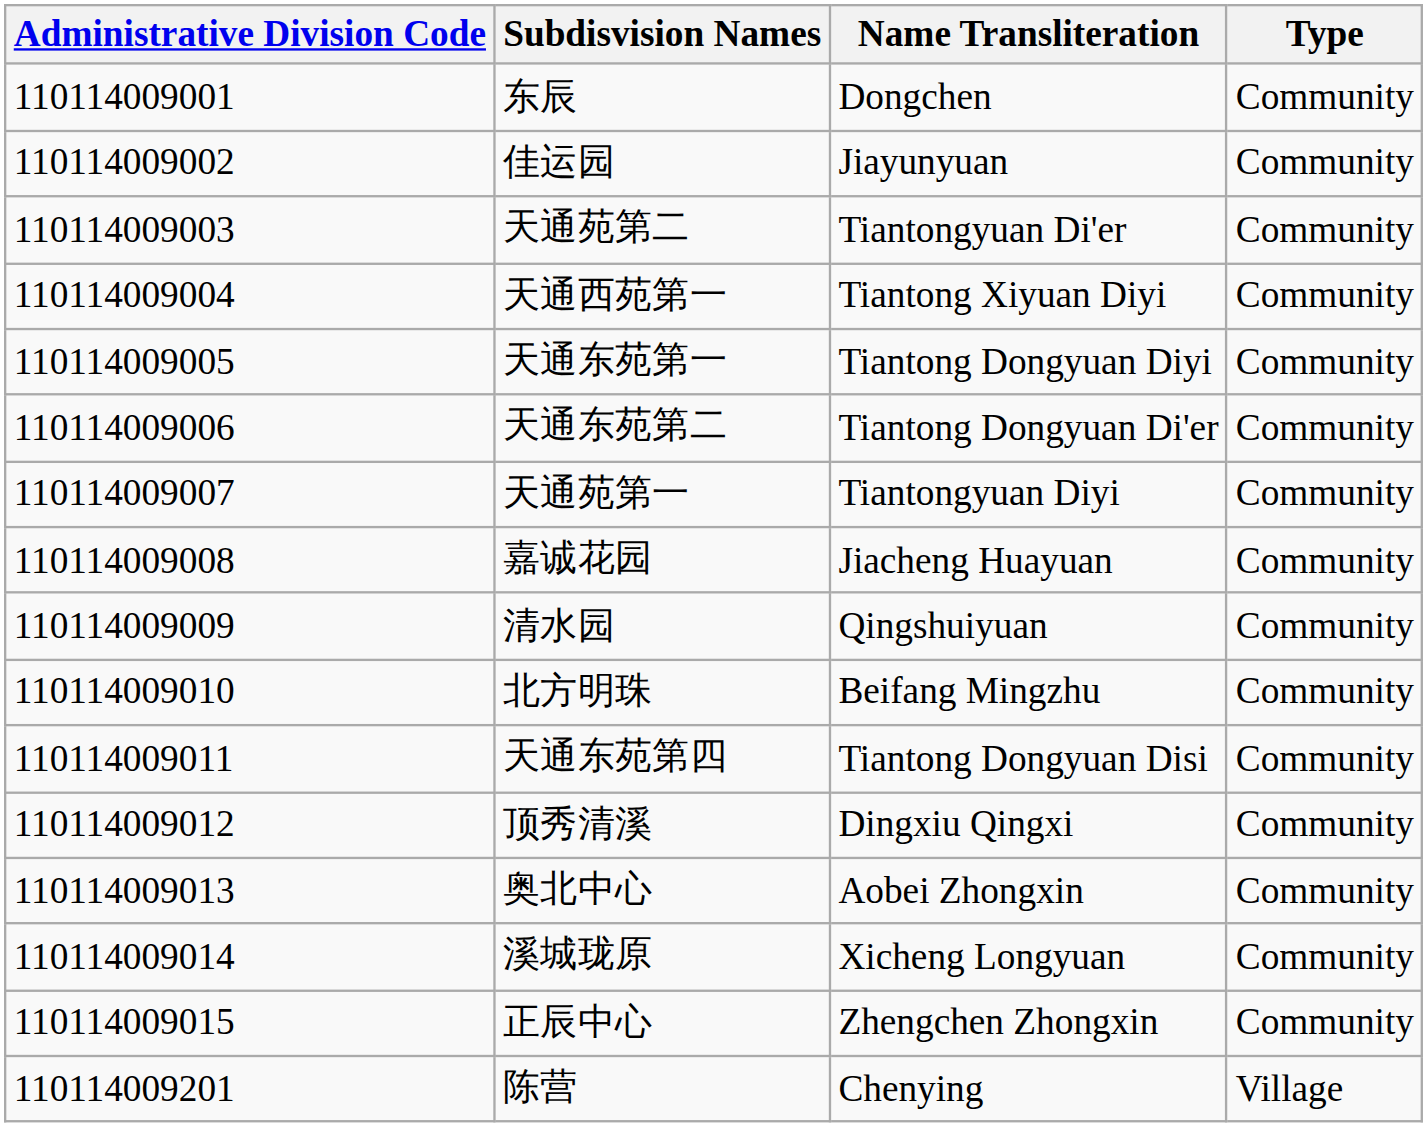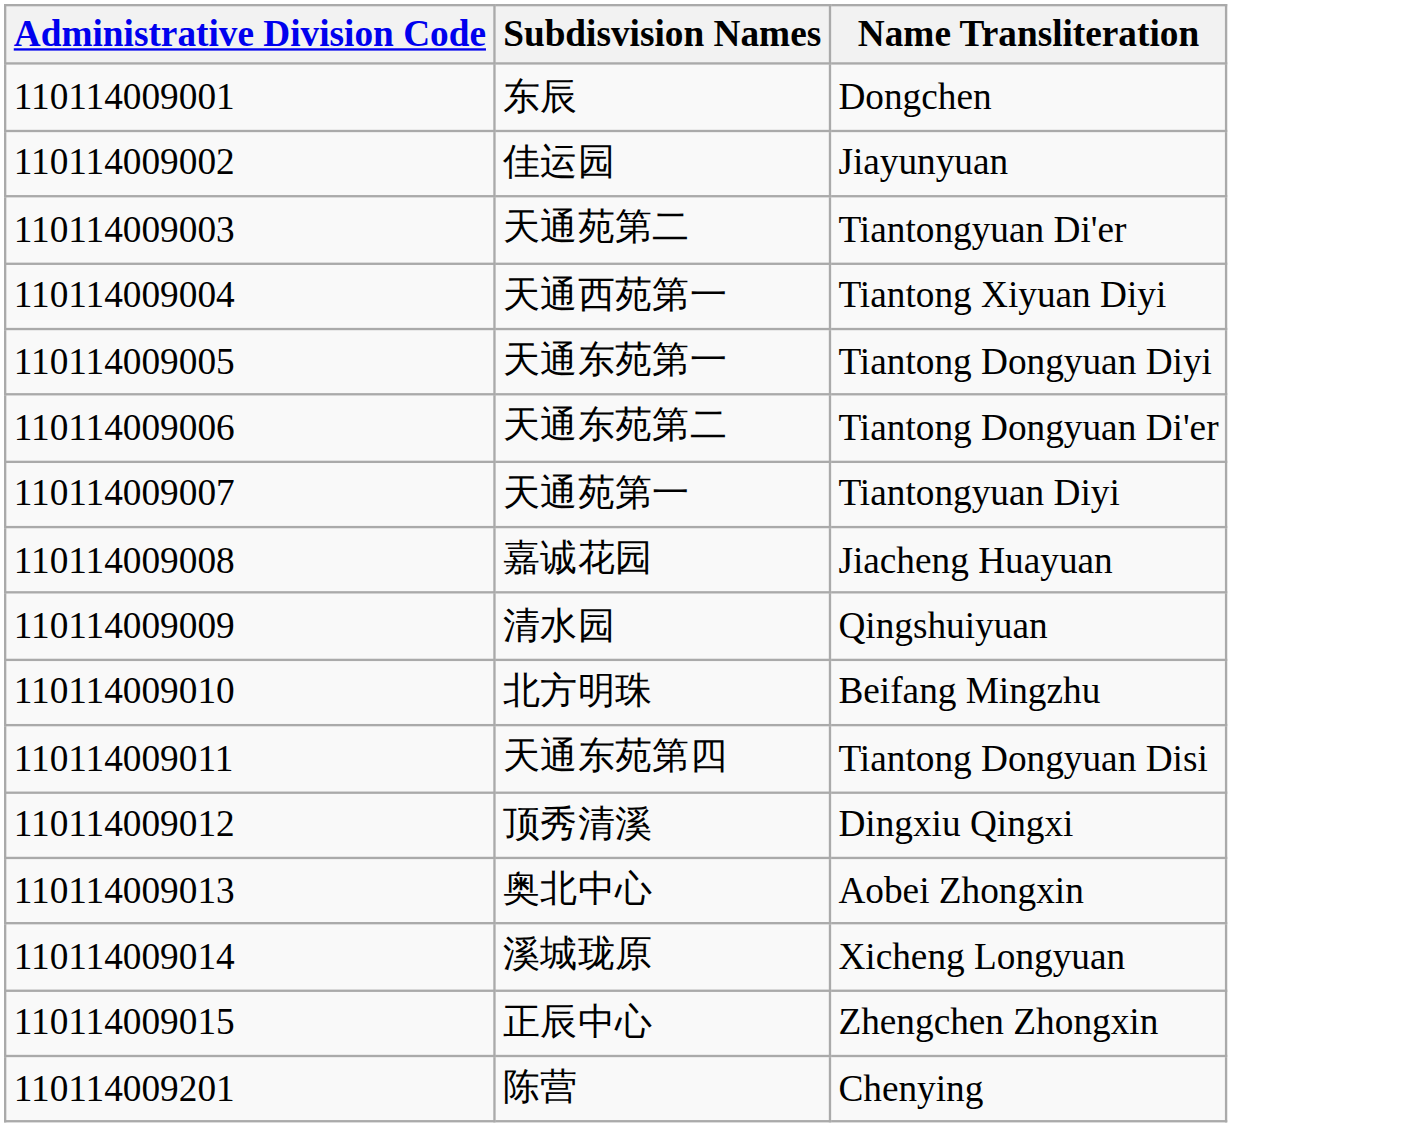- column: Type | Community | Community | Community | Community | Community | Community | Community | Community | Community | Community | Community | Community | Community | Community | Community | Village
